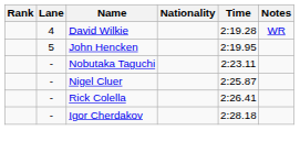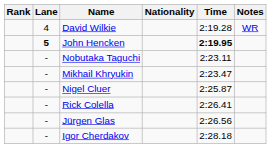John Hencken | Lane: normal -> bold
John Hencken | Time: normal -> bold
+ row: - | Mikhail Khryukin | 2:23.47
+ row: - | Jürgen Glas | 2:26.56
